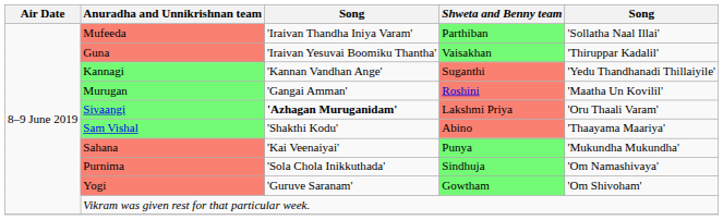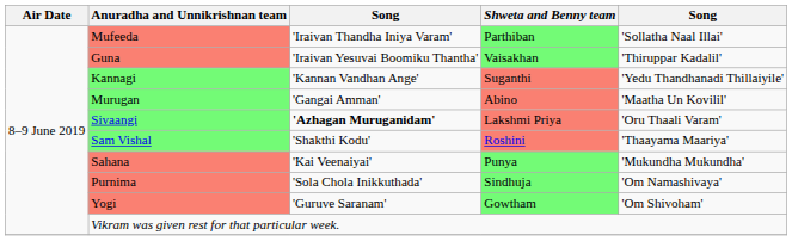Murugan | Shweta and Benny team: Roshini -> Abino
Sam Vishal | Shweta and Benny team: Abino -> Roshini
